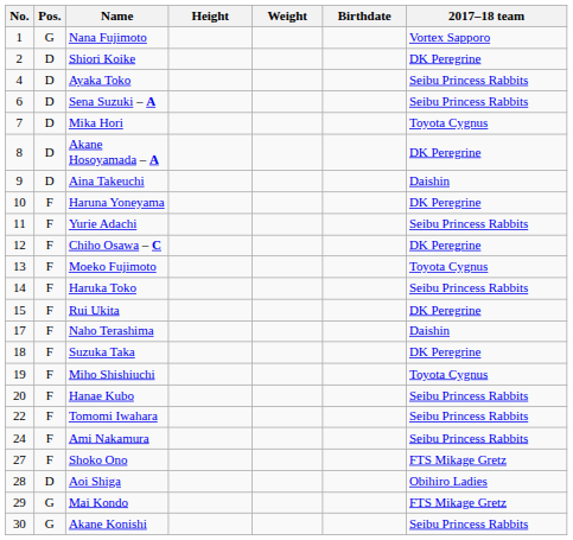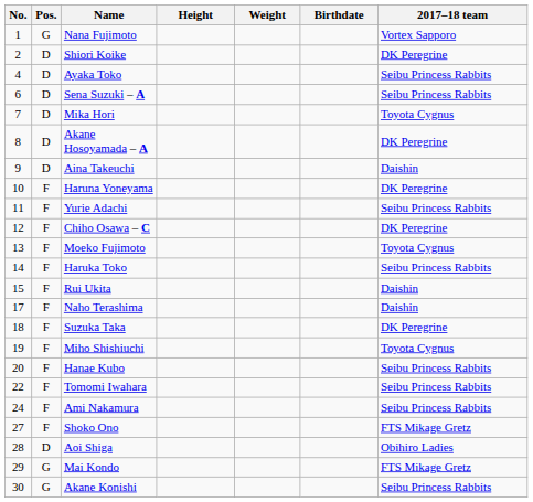Rui Ukita | 2017–18 team: DK Peregrine -> Daishin
